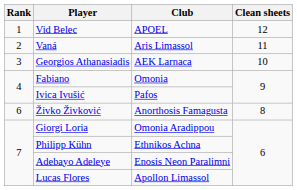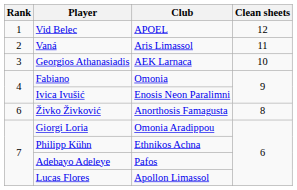Ivica Ivušić | Club: Pafos -> Enosis Neon Paralimni
Adebayo Adeleye | Club: Enosis Neon Paralimni -> Pafos
